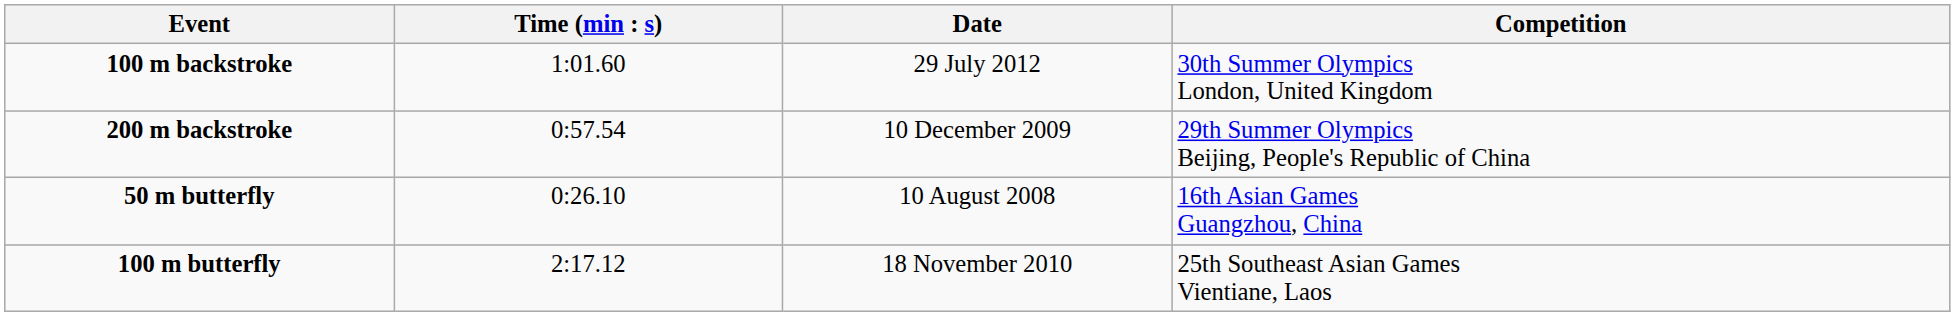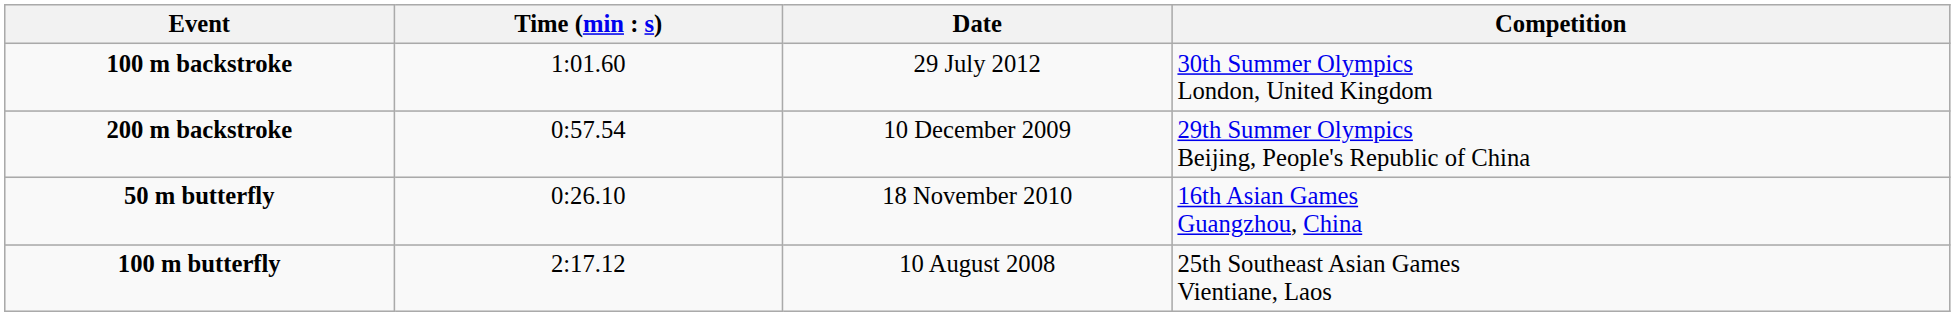50 m butterfly | Date: 10 August 2008 -> 18 November 2010
100 m butterfly | Date: 18 November 2010 -> 10 August 2008
